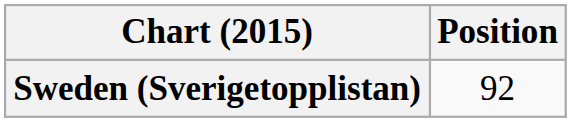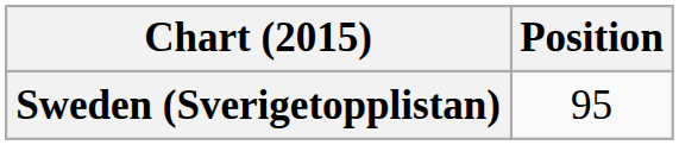Sweden (Sverigetopplistan) | Position: 92 -> 95
